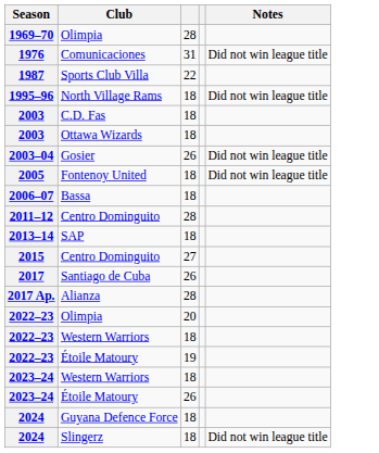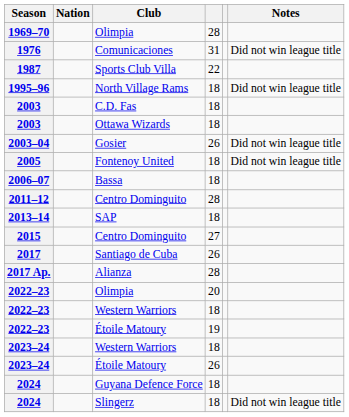+ column: Nation
